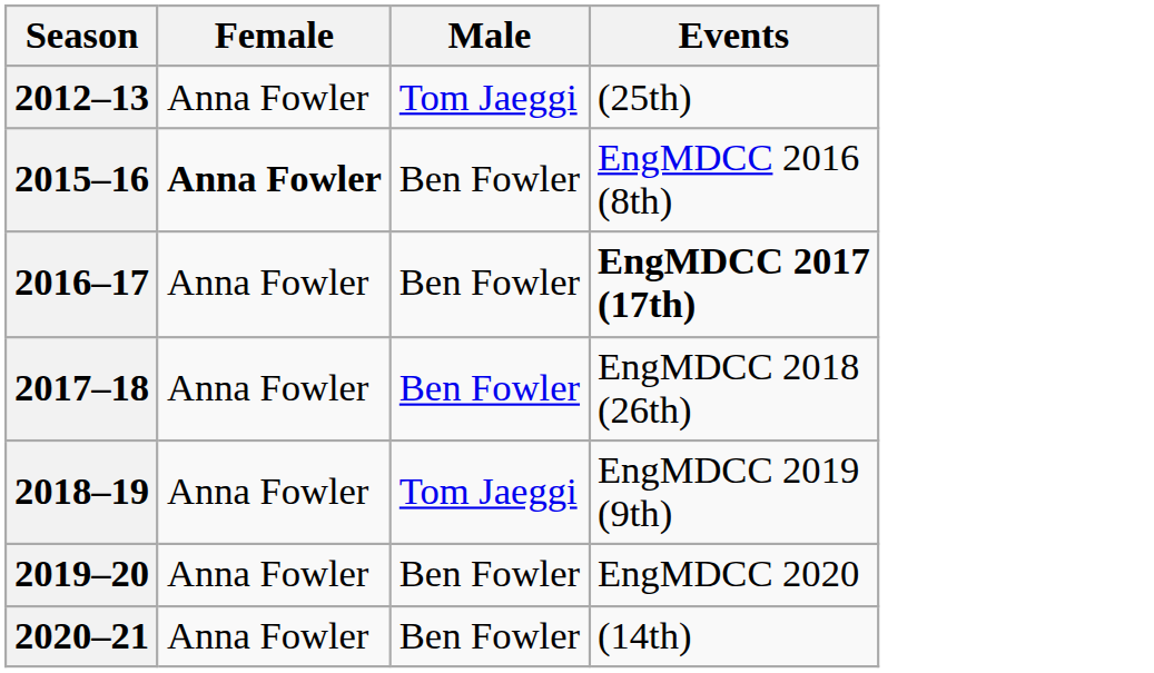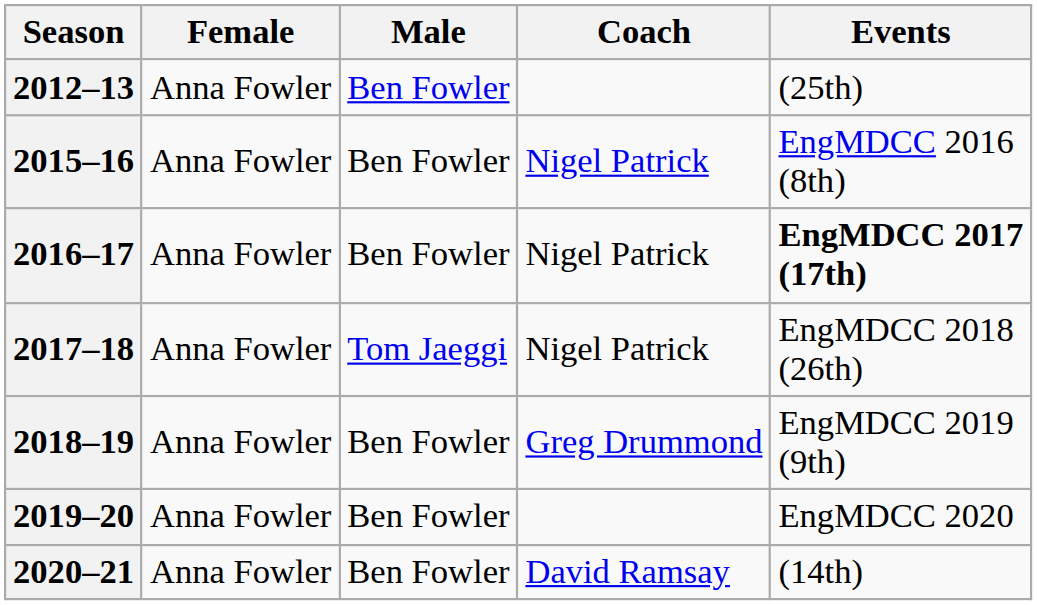+ column: Coach | Nigel Patrick | Nigel Patrick | Nigel Patrick | Greg Drummond | David Ramsay
2012–13 | Male: Tom Jaeggi -> Ben Fowler
2015–16 | Female: bold -> normal
2017–18 | Male: Ben Fowler -> Tom Jaeggi
2018–19 | Male: Tom Jaeggi -> Ben Fowler
